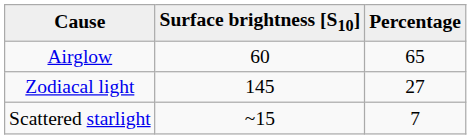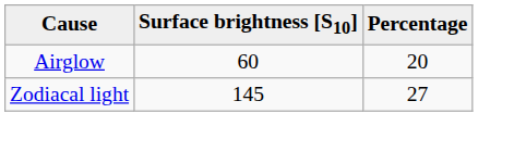Airglow | Percentage: 65 -> 20
- row: Scattered starlight | ~15 | 7
